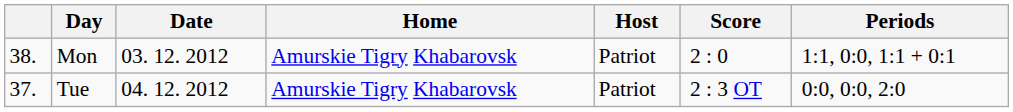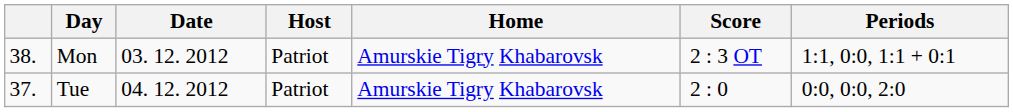columns swapped: Home <-> Host
Mon | Score: 2 : 0 -> 2 : 3 OT
Tue | Score: 2 : 3 OT -> 2 : 0
